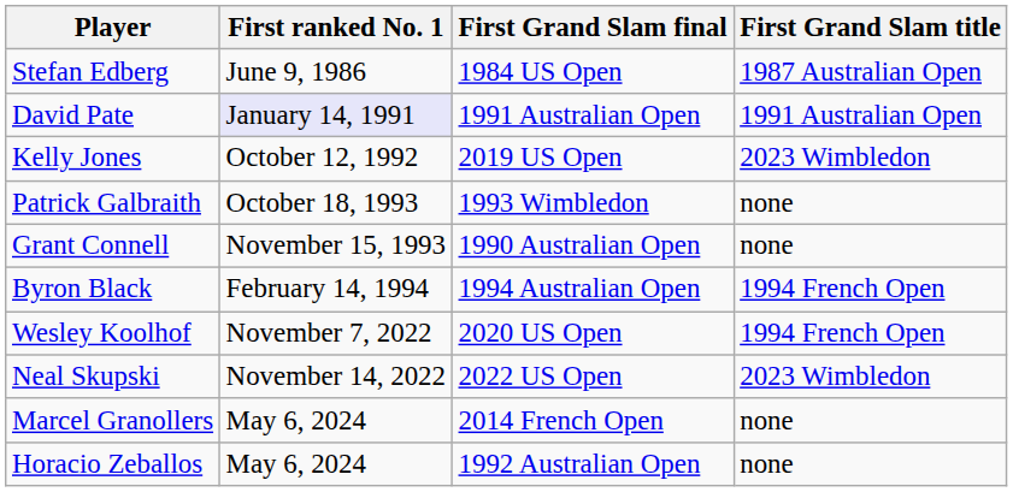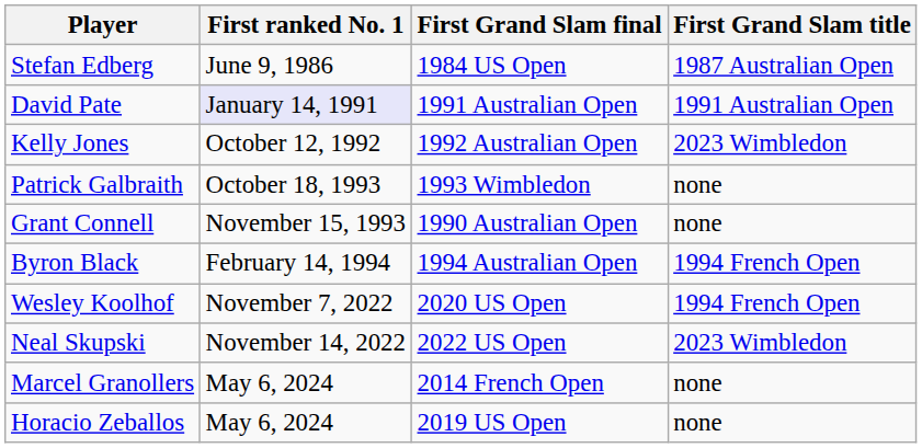Kelly Jones | First Grand Slam final: 2019 US Open -> 1992 Australian Open
Horacio Zeballos | First Grand Slam final: 1992 Australian Open -> 2019 US Open
